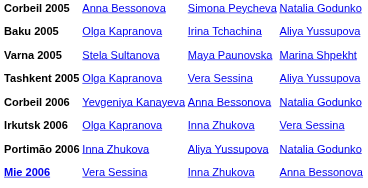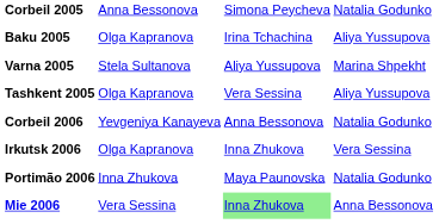Varna 2005 | column 3: Maya Paunovska -> Aliya Yussupova
Portimão 2006 | column 3: Aliya Yussupova -> Maya Paunovska
Mie 2006 | column 3: no background -> lightgreen background
